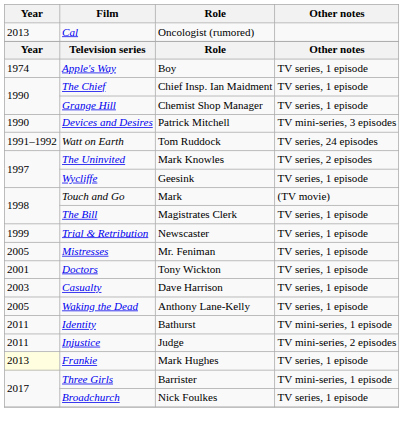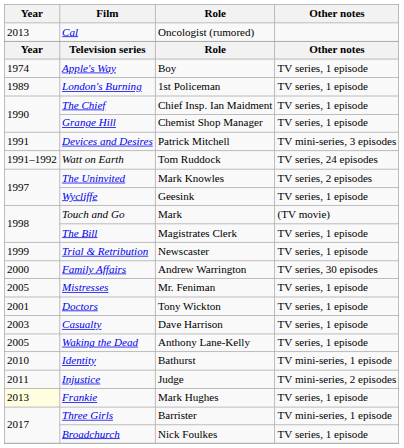+ row: 1989 | London's Burning | 1st Policeman | TV series, 1 episode
Devices and Desires | Year: 1990 -> 1991
+ row: 2000 | Family Affairs | Andrew Warrington | TV series, 30 episodes
Identity | Year: 2011 -> 2010
